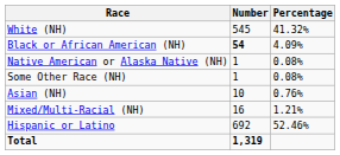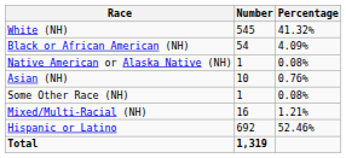Black or African American (NH) | Number: bold -> normal
rows swapped: Asian (NH) <-> Some Other Race (NH)
